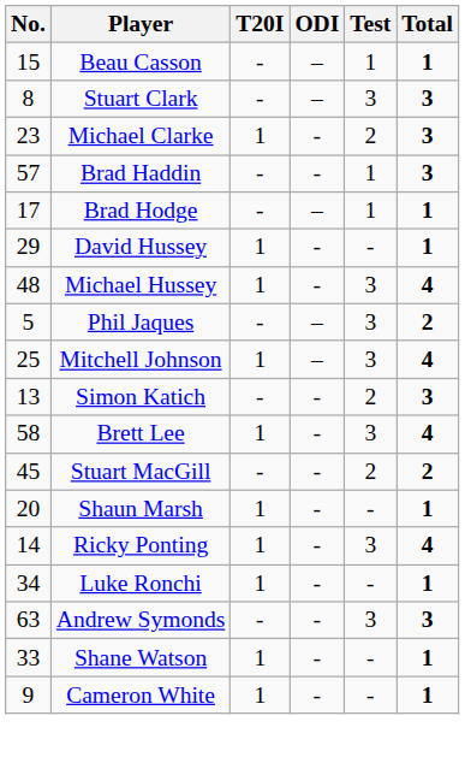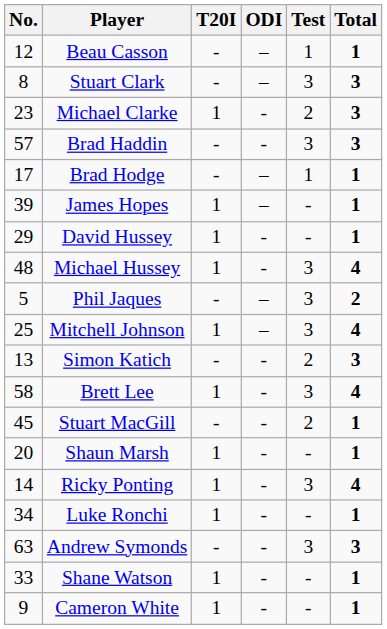Beau Casson | No.: 15 -> 12
Brad Haddin | Test: 1 -> 3
+ row: 39 | James Hopes | 1 | – | - | 1
Stuart MacGill | Total: 2 -> 1
